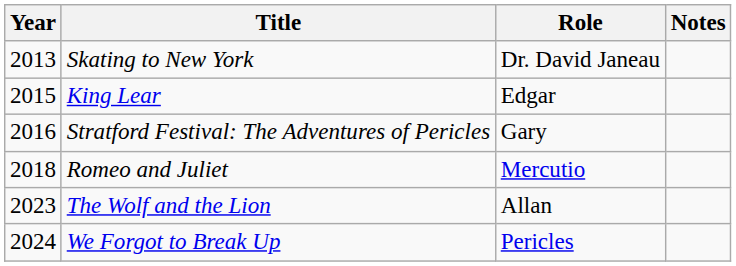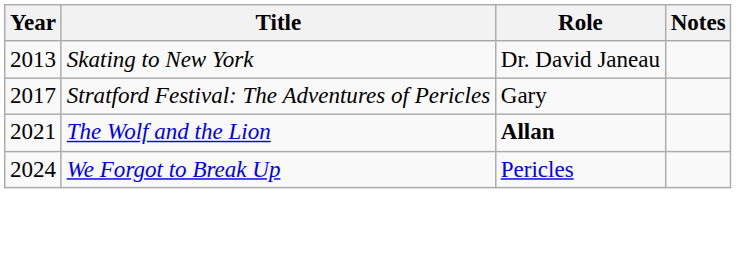- row: 2015 | King Lear | Edgar
Stratford Festival: The Adventures of Pericles | Year: 2016 -> 2017
- row: 2018 | Romeo and Juliet | Mercutio
The Wolf and the Lion | Year: 2023 -> 2021
The Wolf and the Lion | Role: normal -> bold
